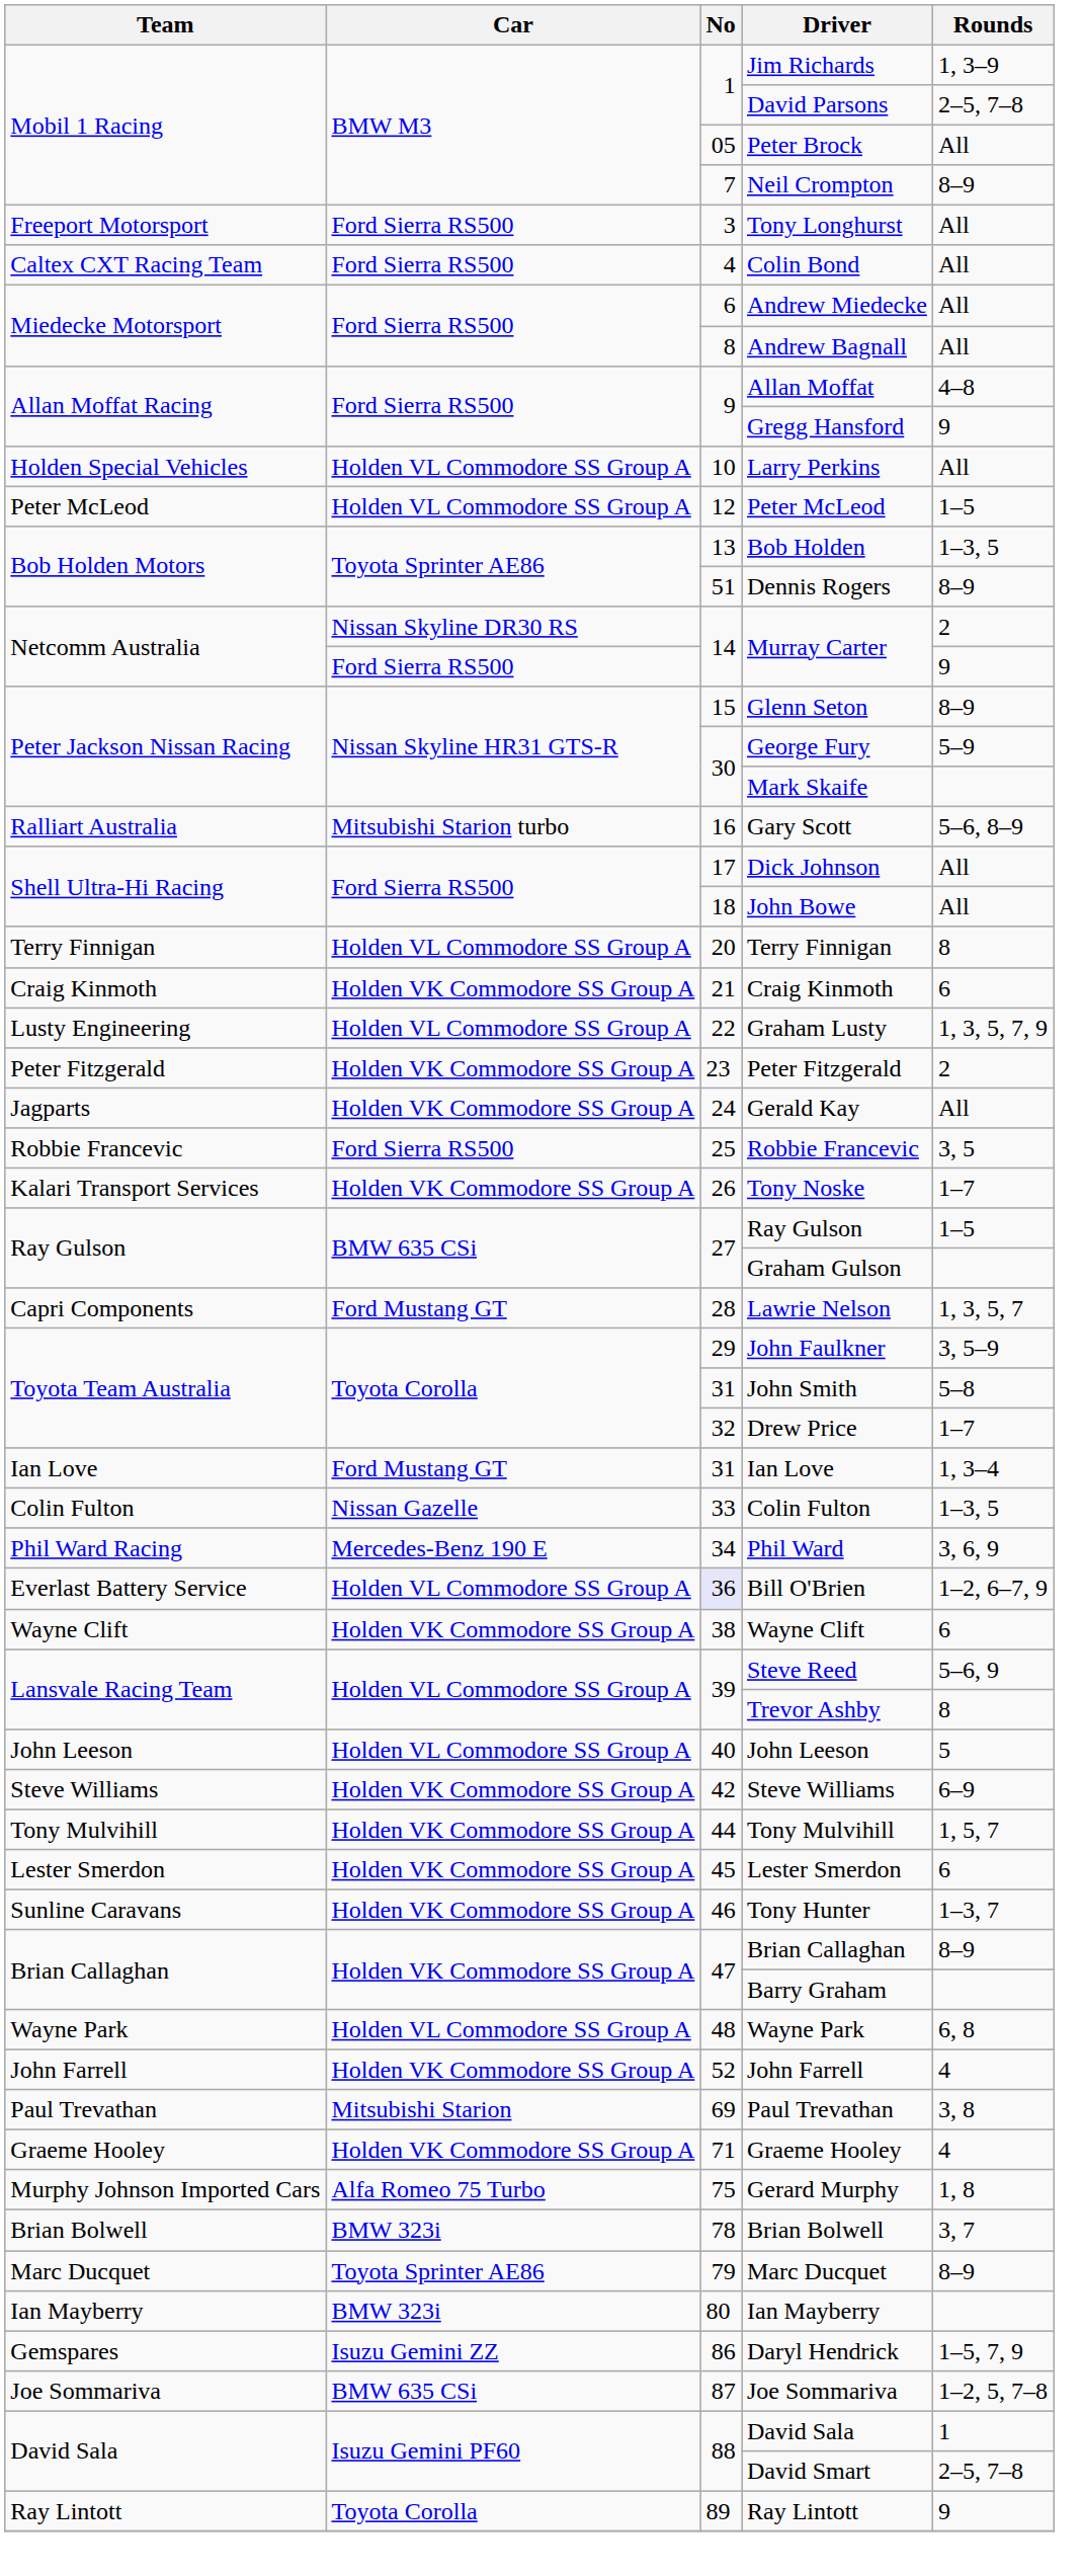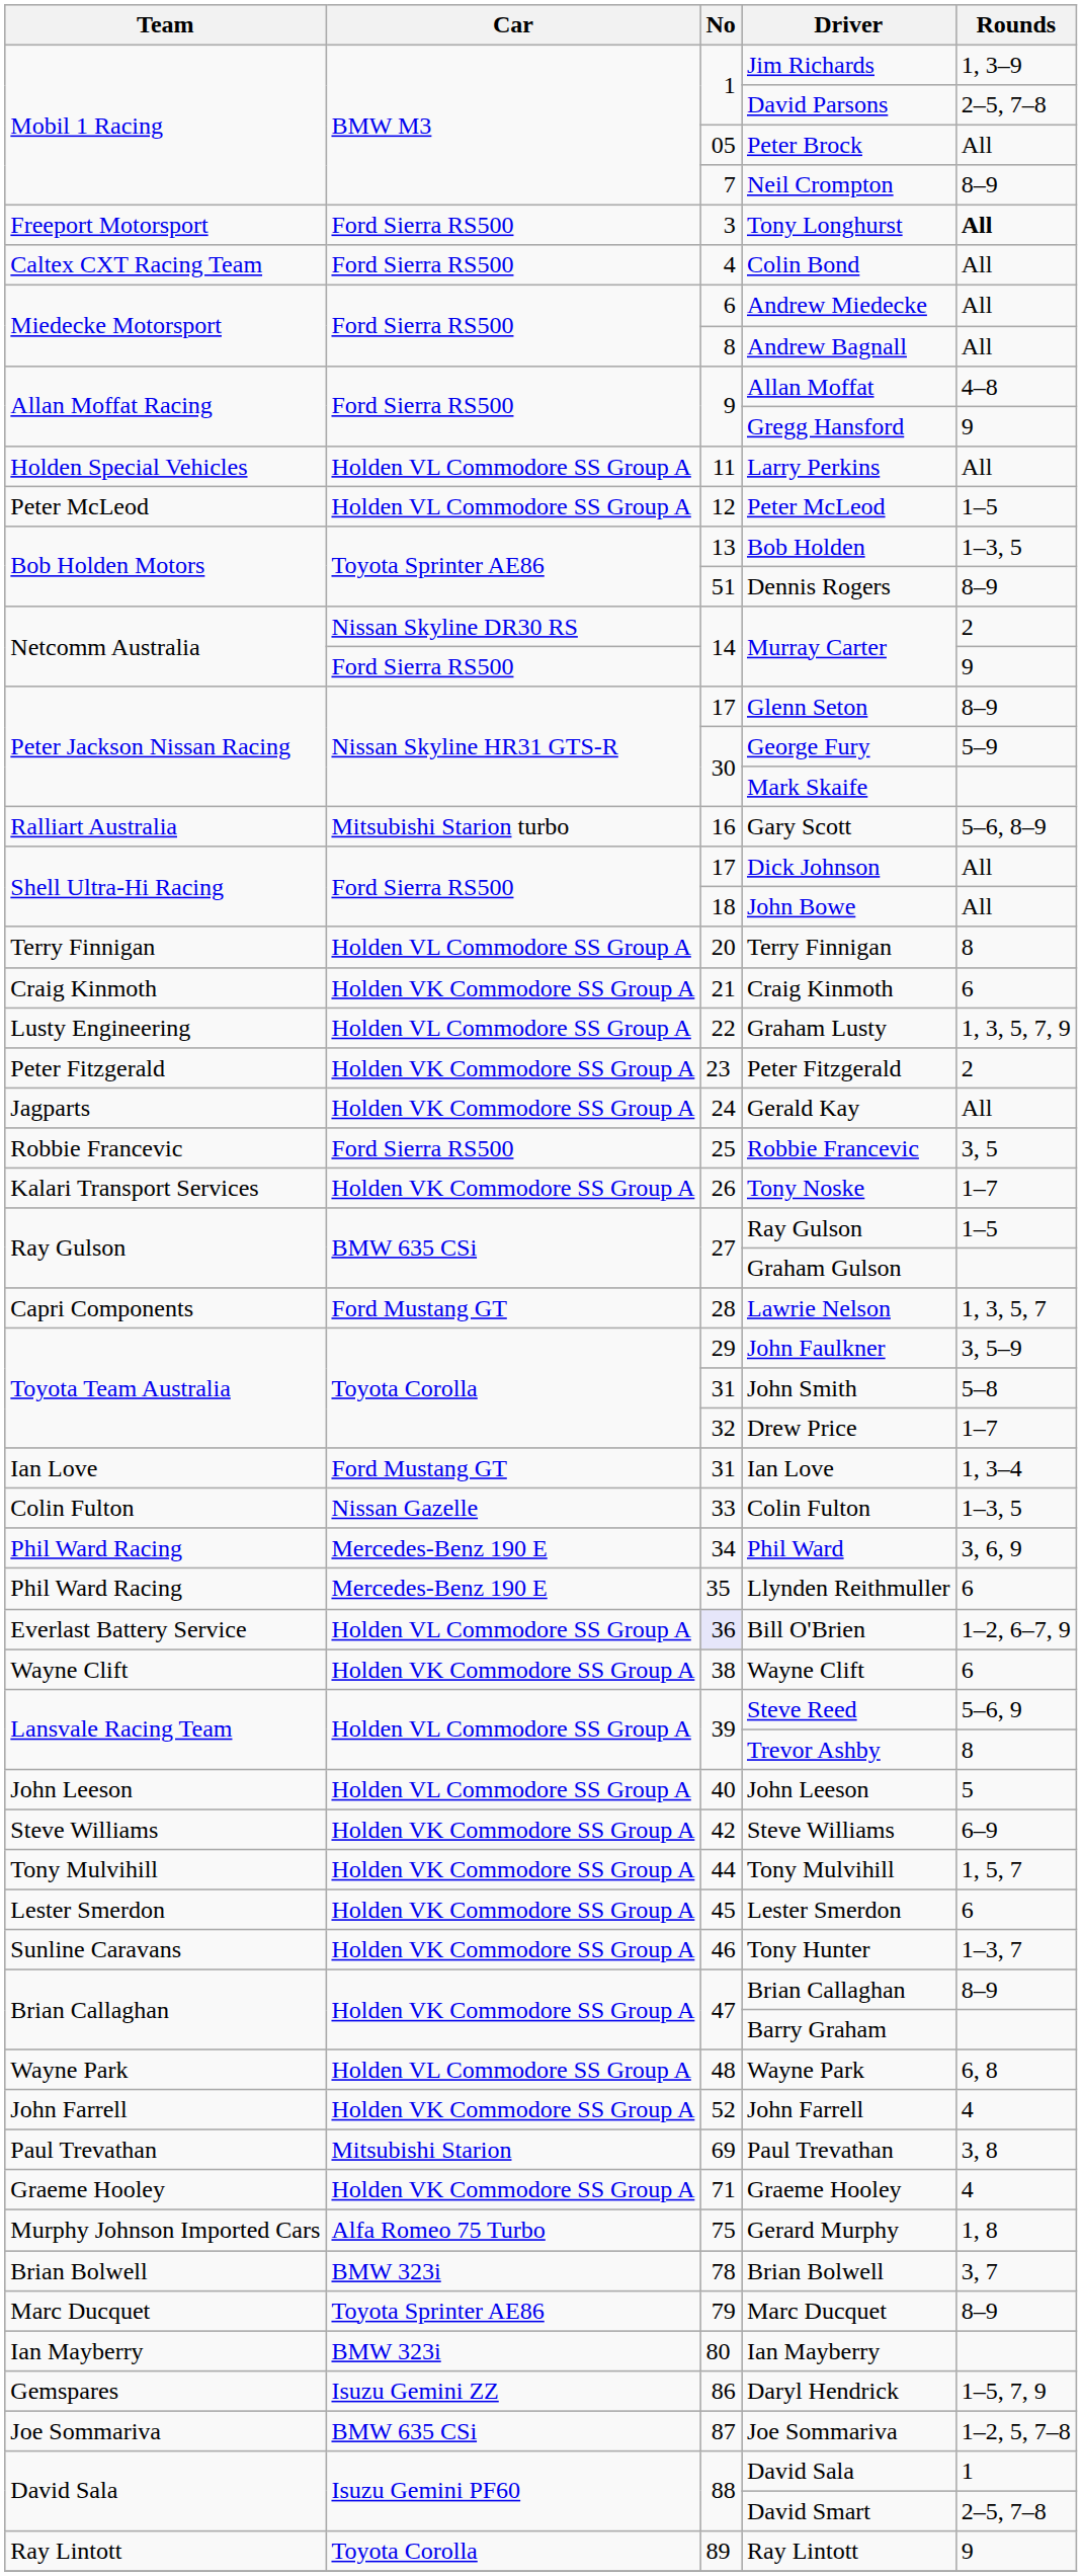Tony Longhurst | Rounds: normal -> bold
Larry Perkins | No: 10 -> 11
Glenn Seton | No: 15 -> 17
+ row: Phil Ward Racing | Mercedes-Benz 190 E | 35 | Llynden Reithmuller | 6
